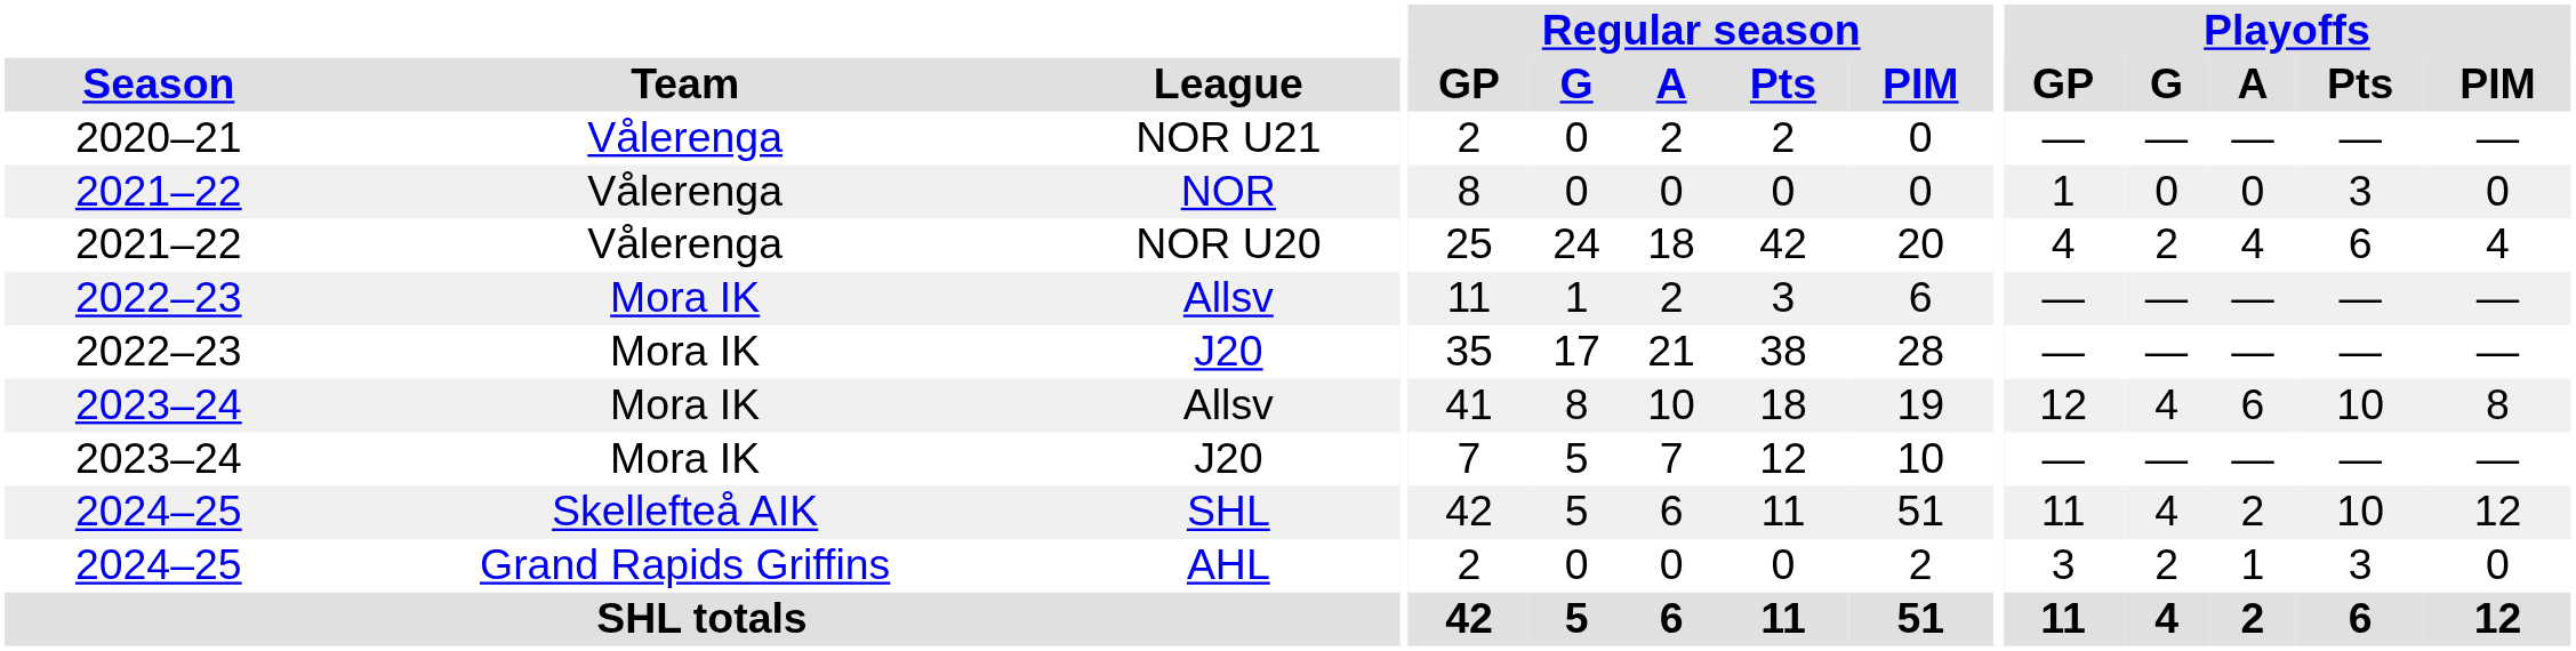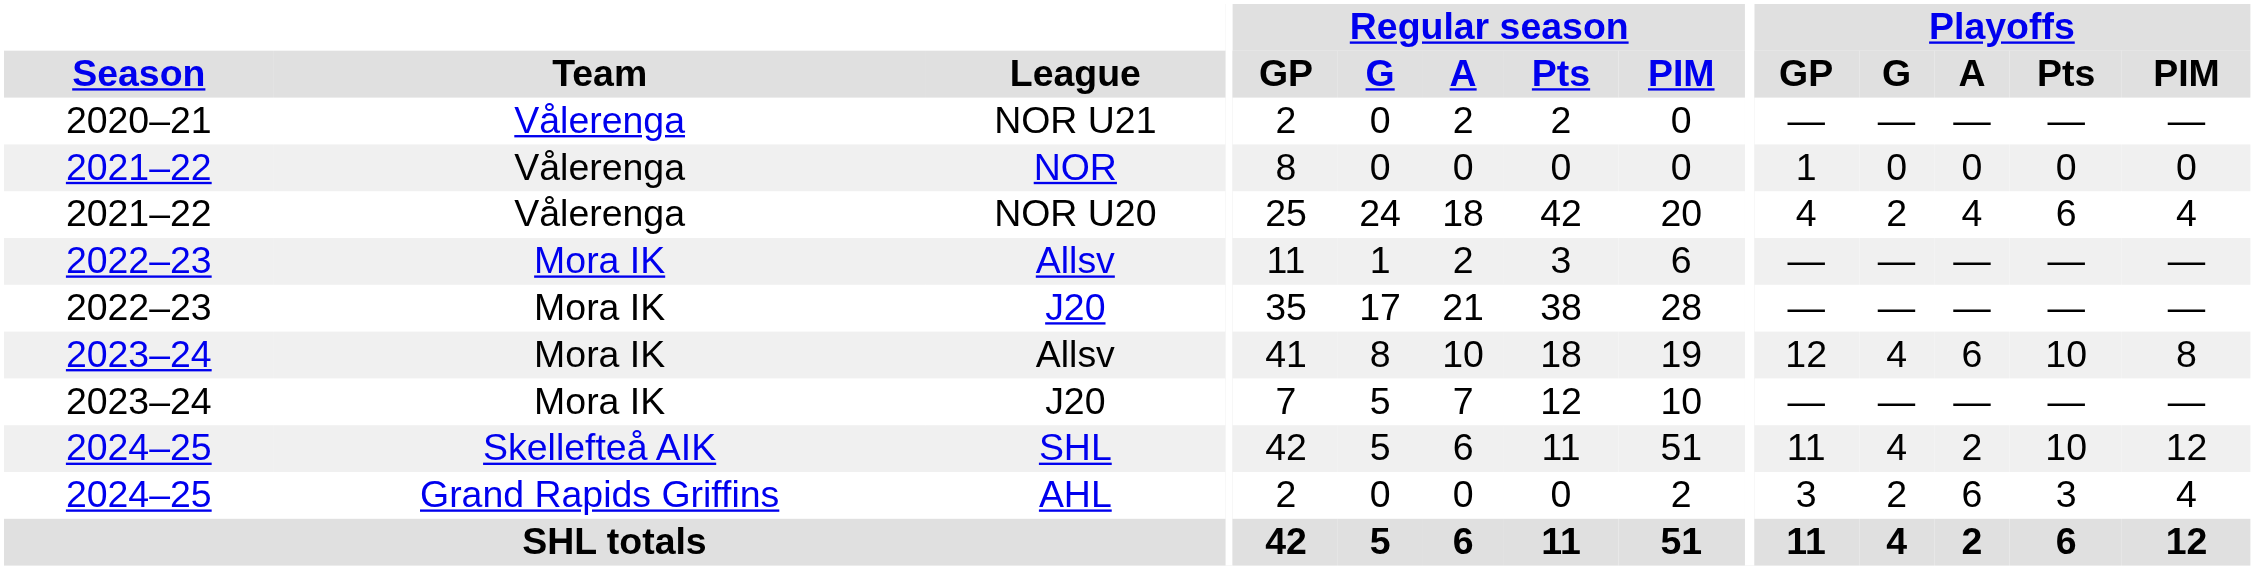NOR | Playoffs / Pts: 3 -> 0
AHL | Playoffs / A: 1 -> 6
AHL | Playoffs / PIM: 0 -> 4
